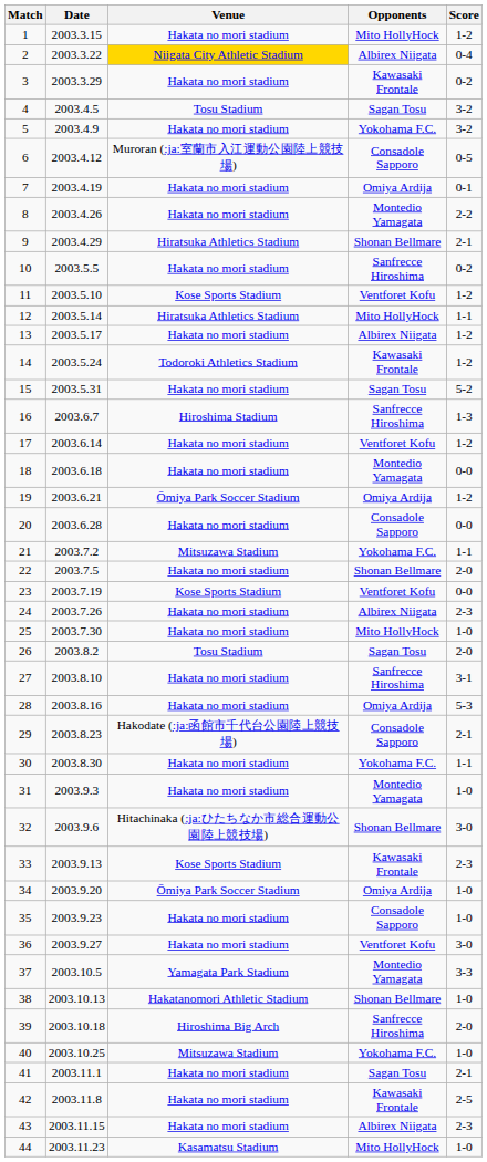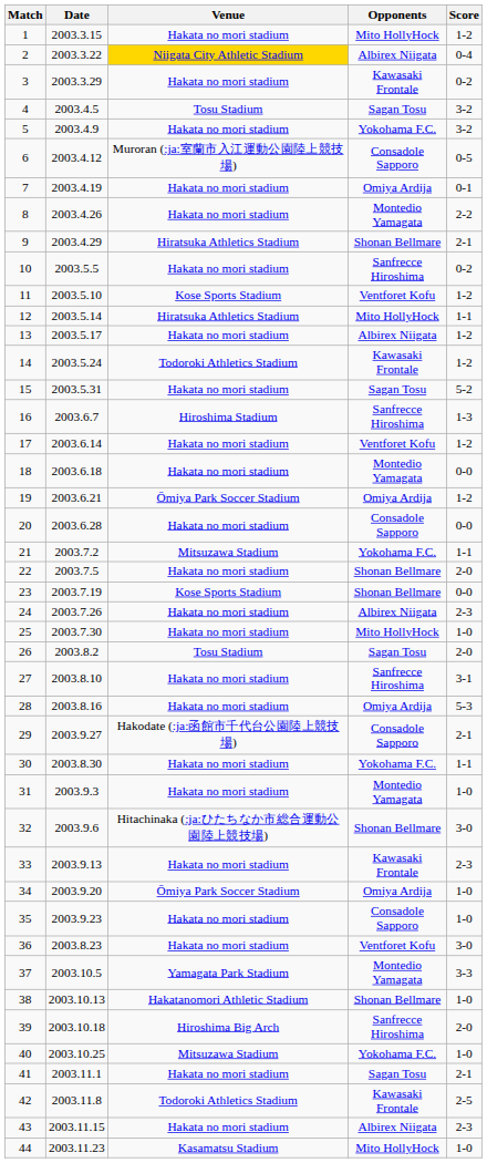23 | Opponents: Ventforet Kofu -> Shonan Bellmare
29 | Date: 2003.8.23 -> 2003.9.27
33 | Venue: Kose Sports Stadium -> Hakata no mori stadium
36 | Date: 2003.9.27 -> 2003.8.23
42 | Venue: Hakata no mori stadium -> Todoroki Athletics Stadium
